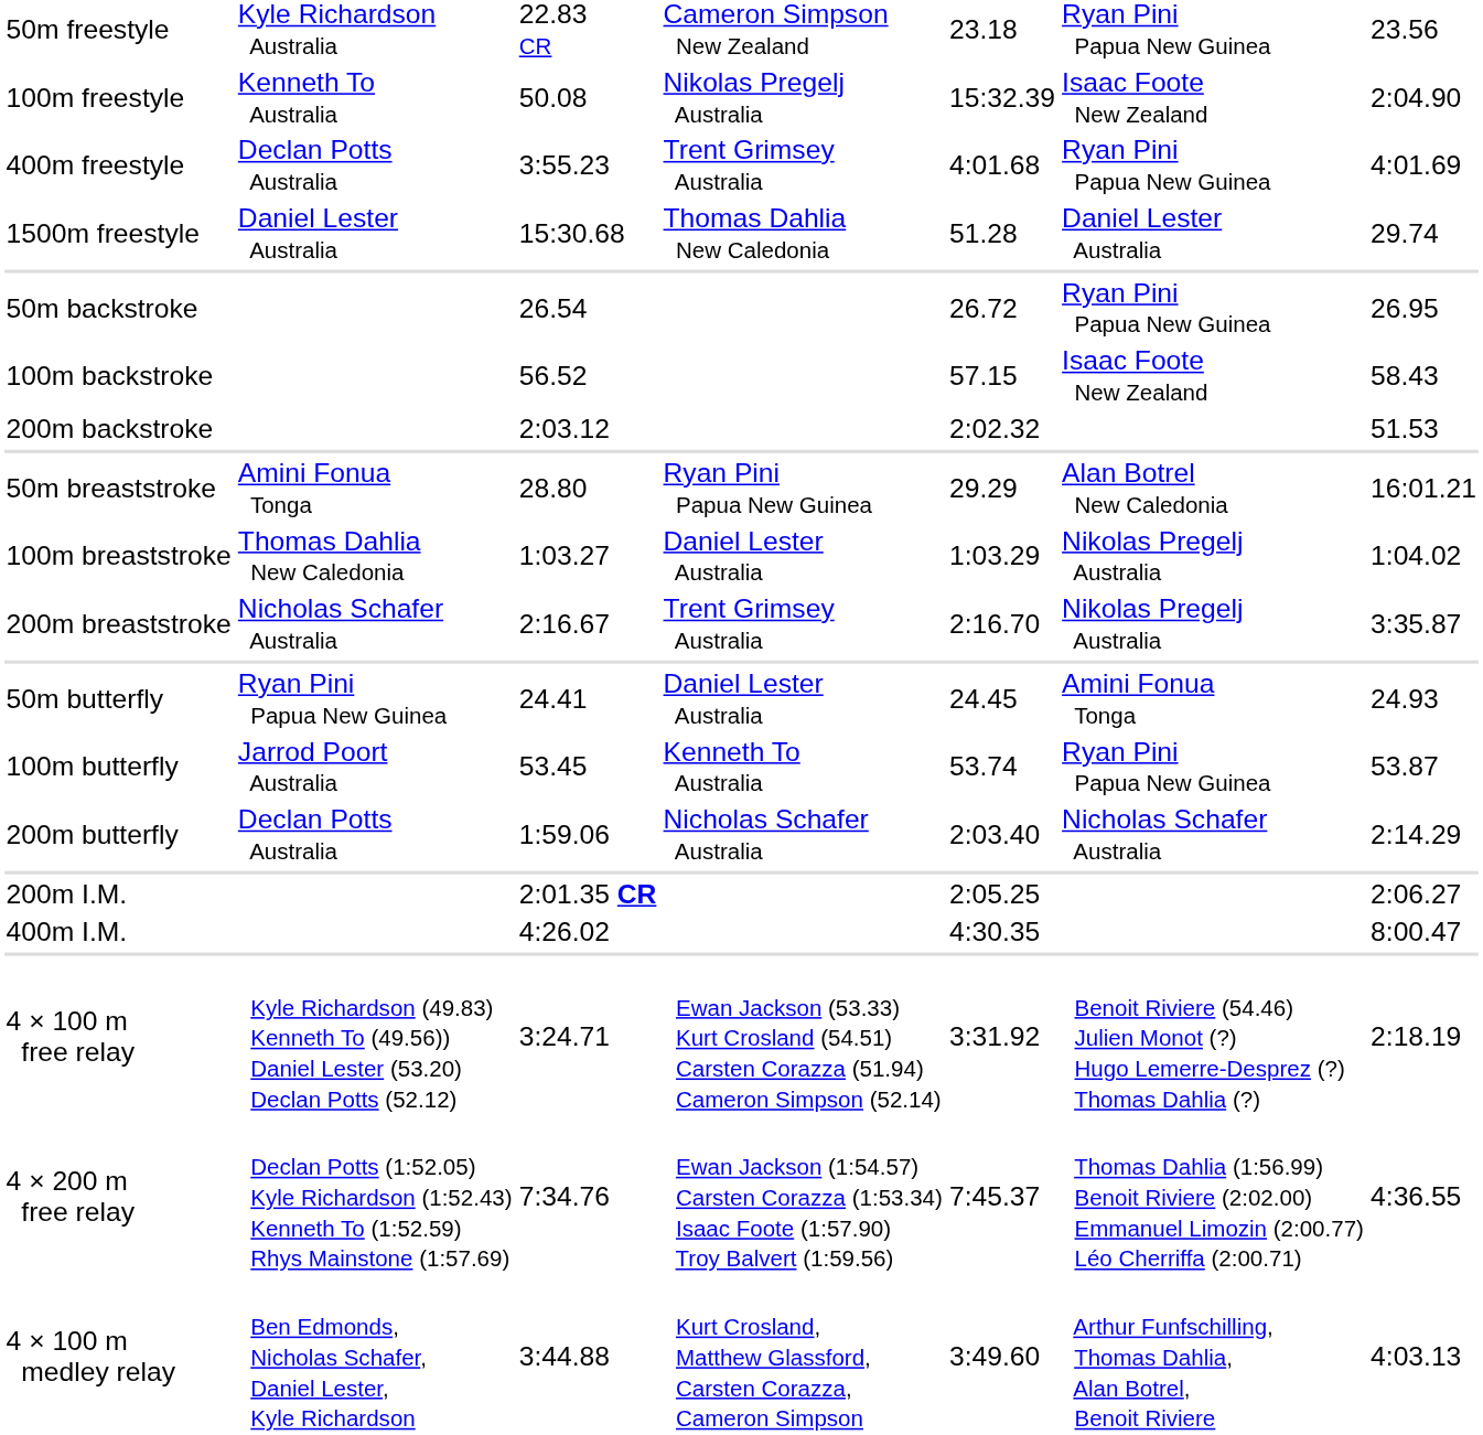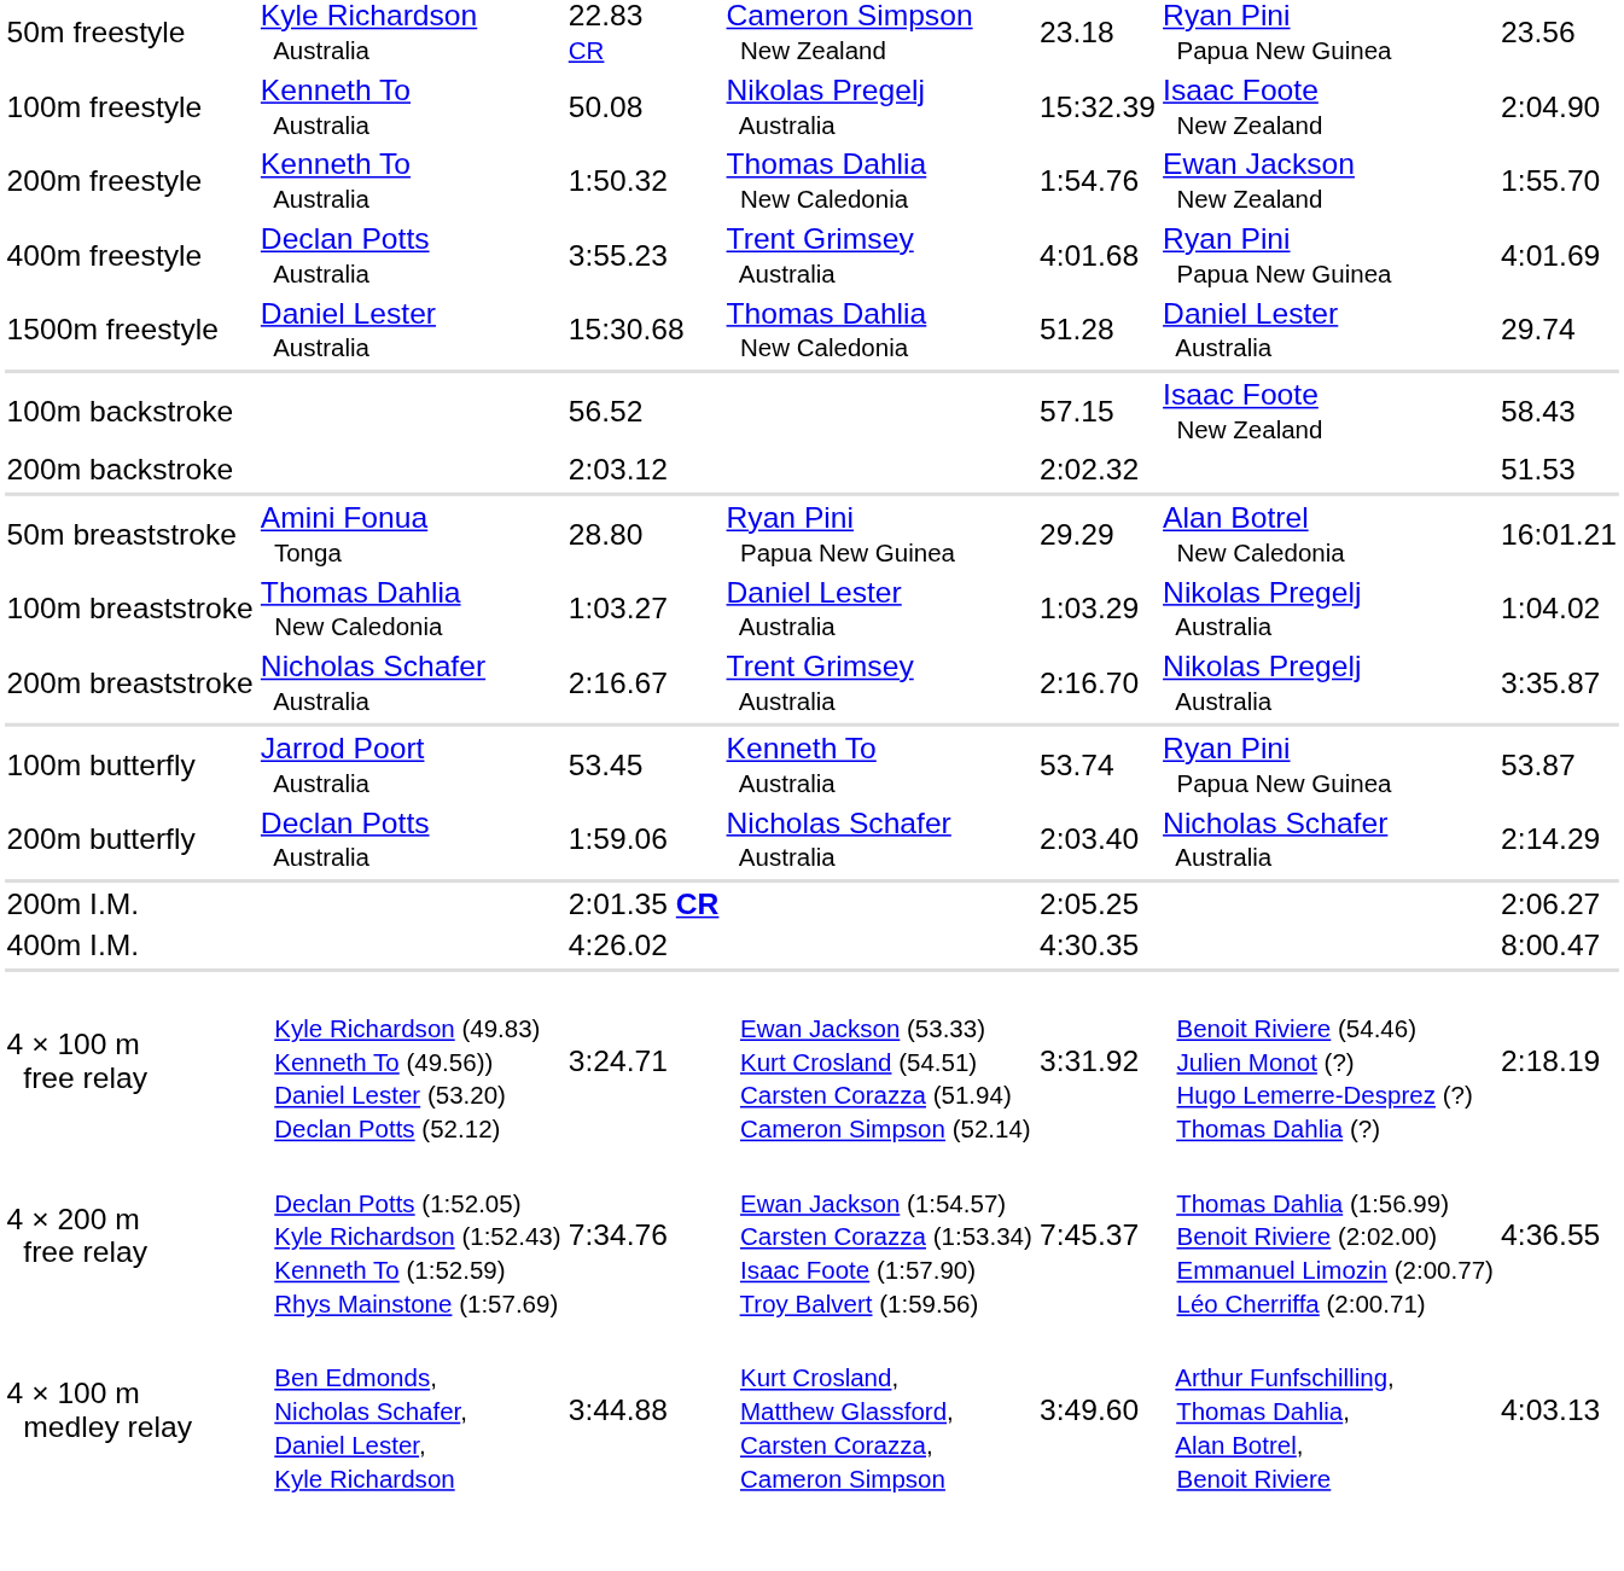+ row: 200m freestyle | Kenneth To Australia | 1:50.32 | Thomas Dahlia New Caledonia | 1:54.76 | Ewan Jackson New Zealand | 1:55.70
- row: 50m backstroke | 26.54 | 26.72 | Ryan Pini Papua New Guinea | 26.95
- row: 50m butterfly | Ryan Pini Papua New Guinea | 24.41 | Daniel Lester Australia | 24.45 | Amini Fonua Tonga | 24.93
